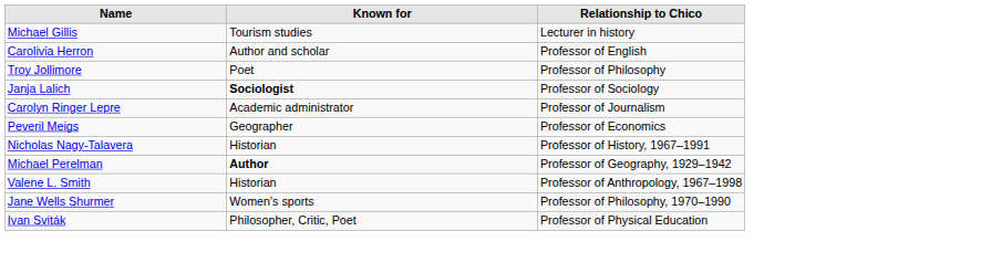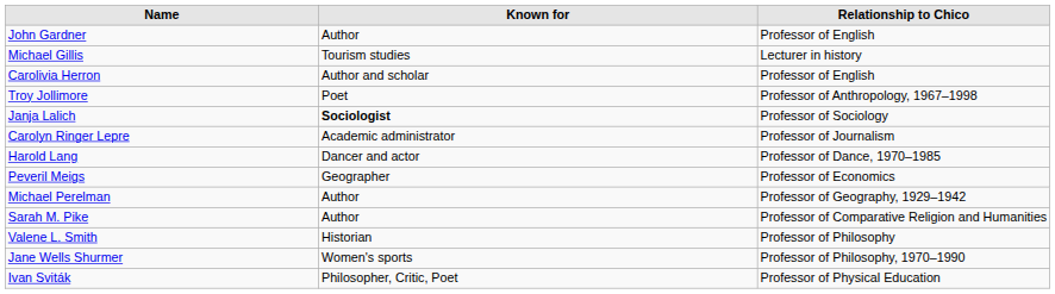+ row: John Gardner | Author | Professor of English
Troy Jollimore | Relationship to Chico: Professor of Philosophy -> Professor of Anthropology, 1967–1998
+ row: Harold Lang | Dancer and actor | Professor of Dance, 1970–1985
- row: Nicholas Nagy-Talavera | Historian | Professor of History, 1967–1991
Michael Perelman | Known for: bold -> normal
+ row: Sarah M. Pike | Author | Professor of Comparative Religion and Humanities
Valene L. Smith | Relationship to Chico: Professor of Anthropology, 1967–1998 -> Professor of Philosophy
